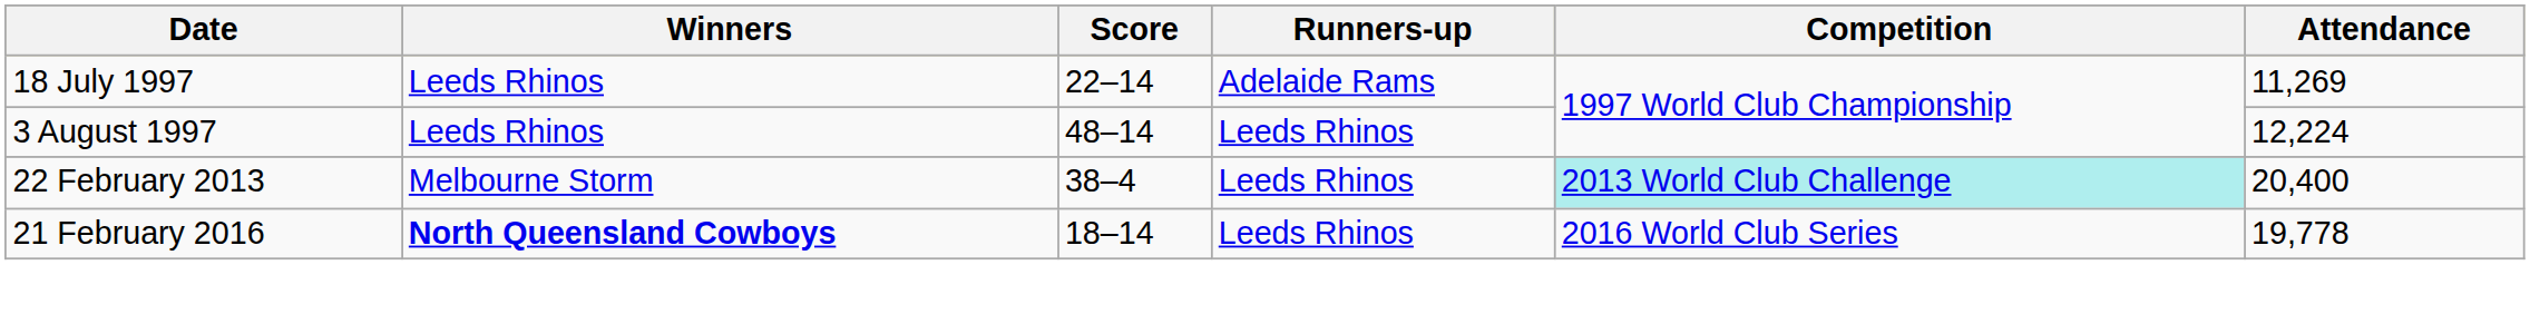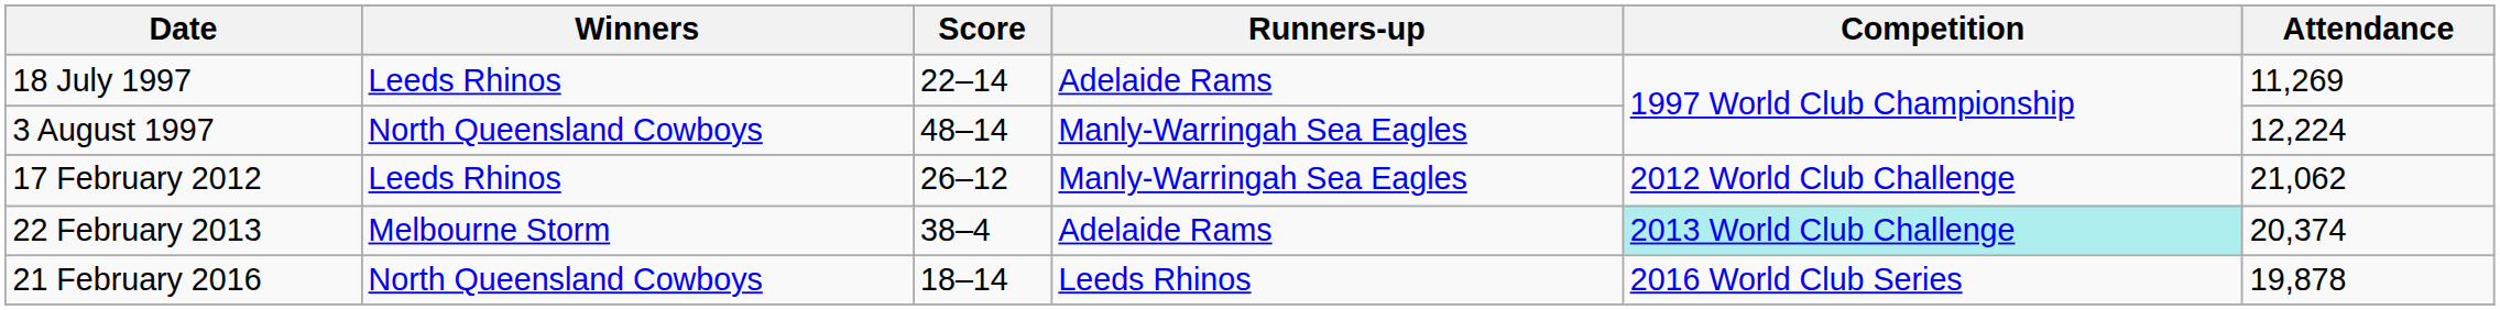3 August 1997 | Winners: Leeds Rhinos -> North Queensland Cowboys
3 August 1997 | Runners-up: Leeds Rhinos -> Manly-Warringah Sea Eagles
+ row: 17 February 2012 | Leeds Rhinos | 26–12 | Manly-Warringah Sea Eagles | 2012 World Club Challenge | 21,062
22 February 2013 | Runners-up: Leeds Rhinos -> Adelaide Rams
22 February 2013 | Attendance: 20,400 -> 20,374
21 February 2016 | Winners: bold -> normal
21 February 2016 | Attendance: 19,778 -> 19,878
